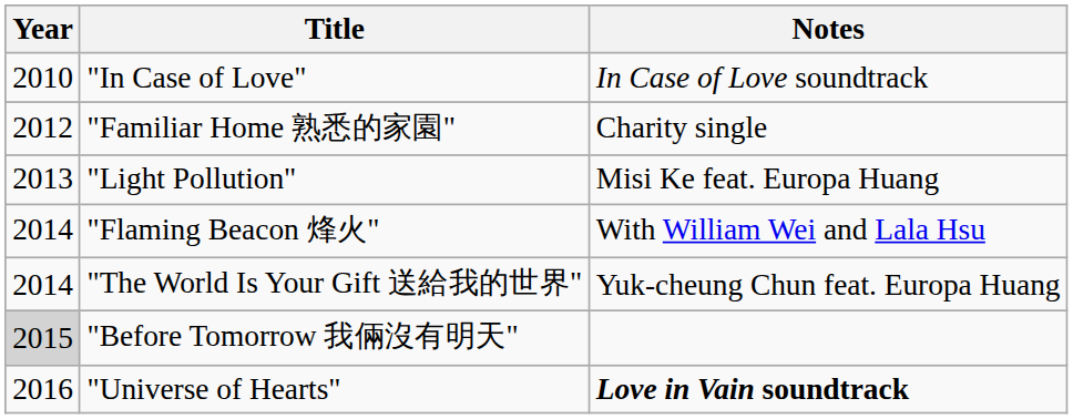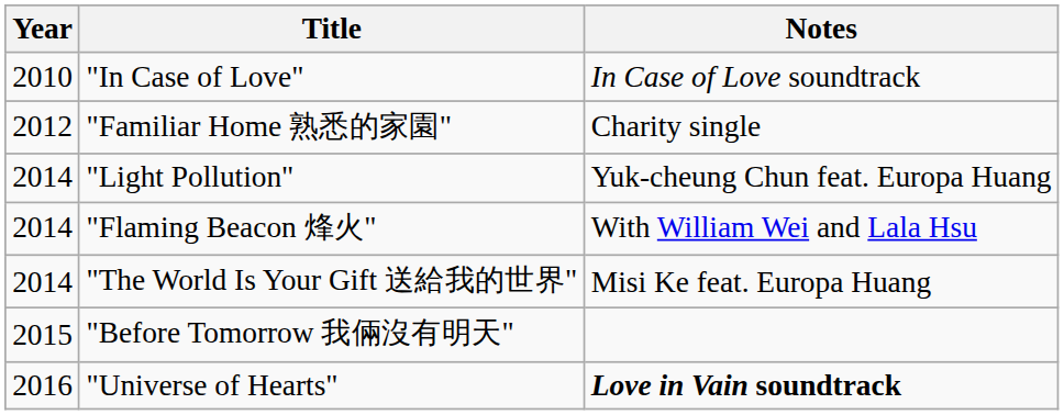"Light Pollution" | Year: 2013 -> 2014
"Light Pollution" | Notes: Misi Ke feat. Europa Huang -> Yuk-cheung Chun feat. Europa Huang
"The World Is Your Gift 送給我的世界" | Notes: Yuk-cheung Chun feat. Europa Huang -> Misi Ke feat. Europa Huang
"Before Tomorrow 我倆沒有明天" | Year: lightgrey background -> no background
